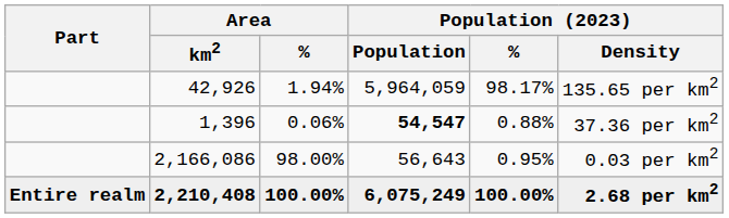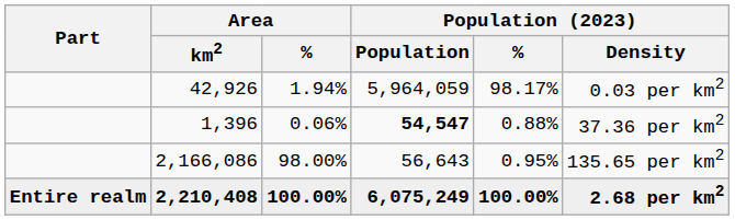42,926 | Population (2023) / Density: 135.65 per km2 -> 0.03 per km2
2,166,086 | Population (2023) / Density: 0.03 per km2 -> 135.65 per km2
